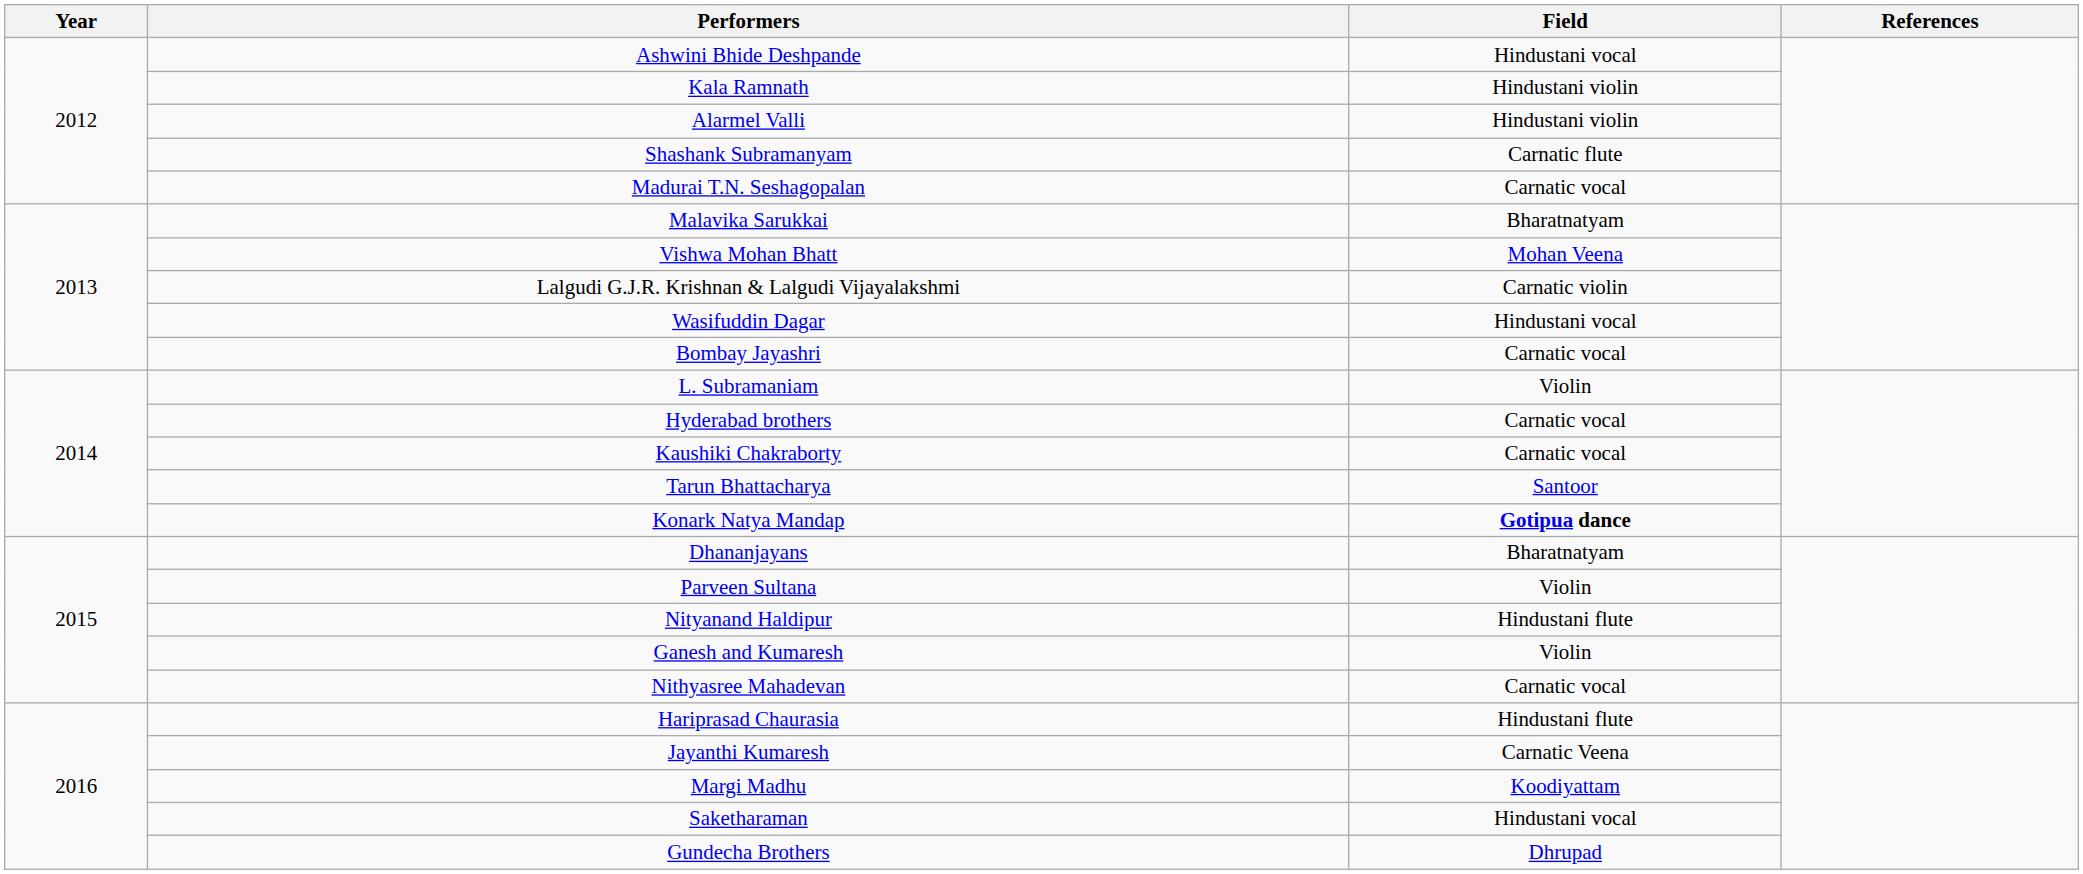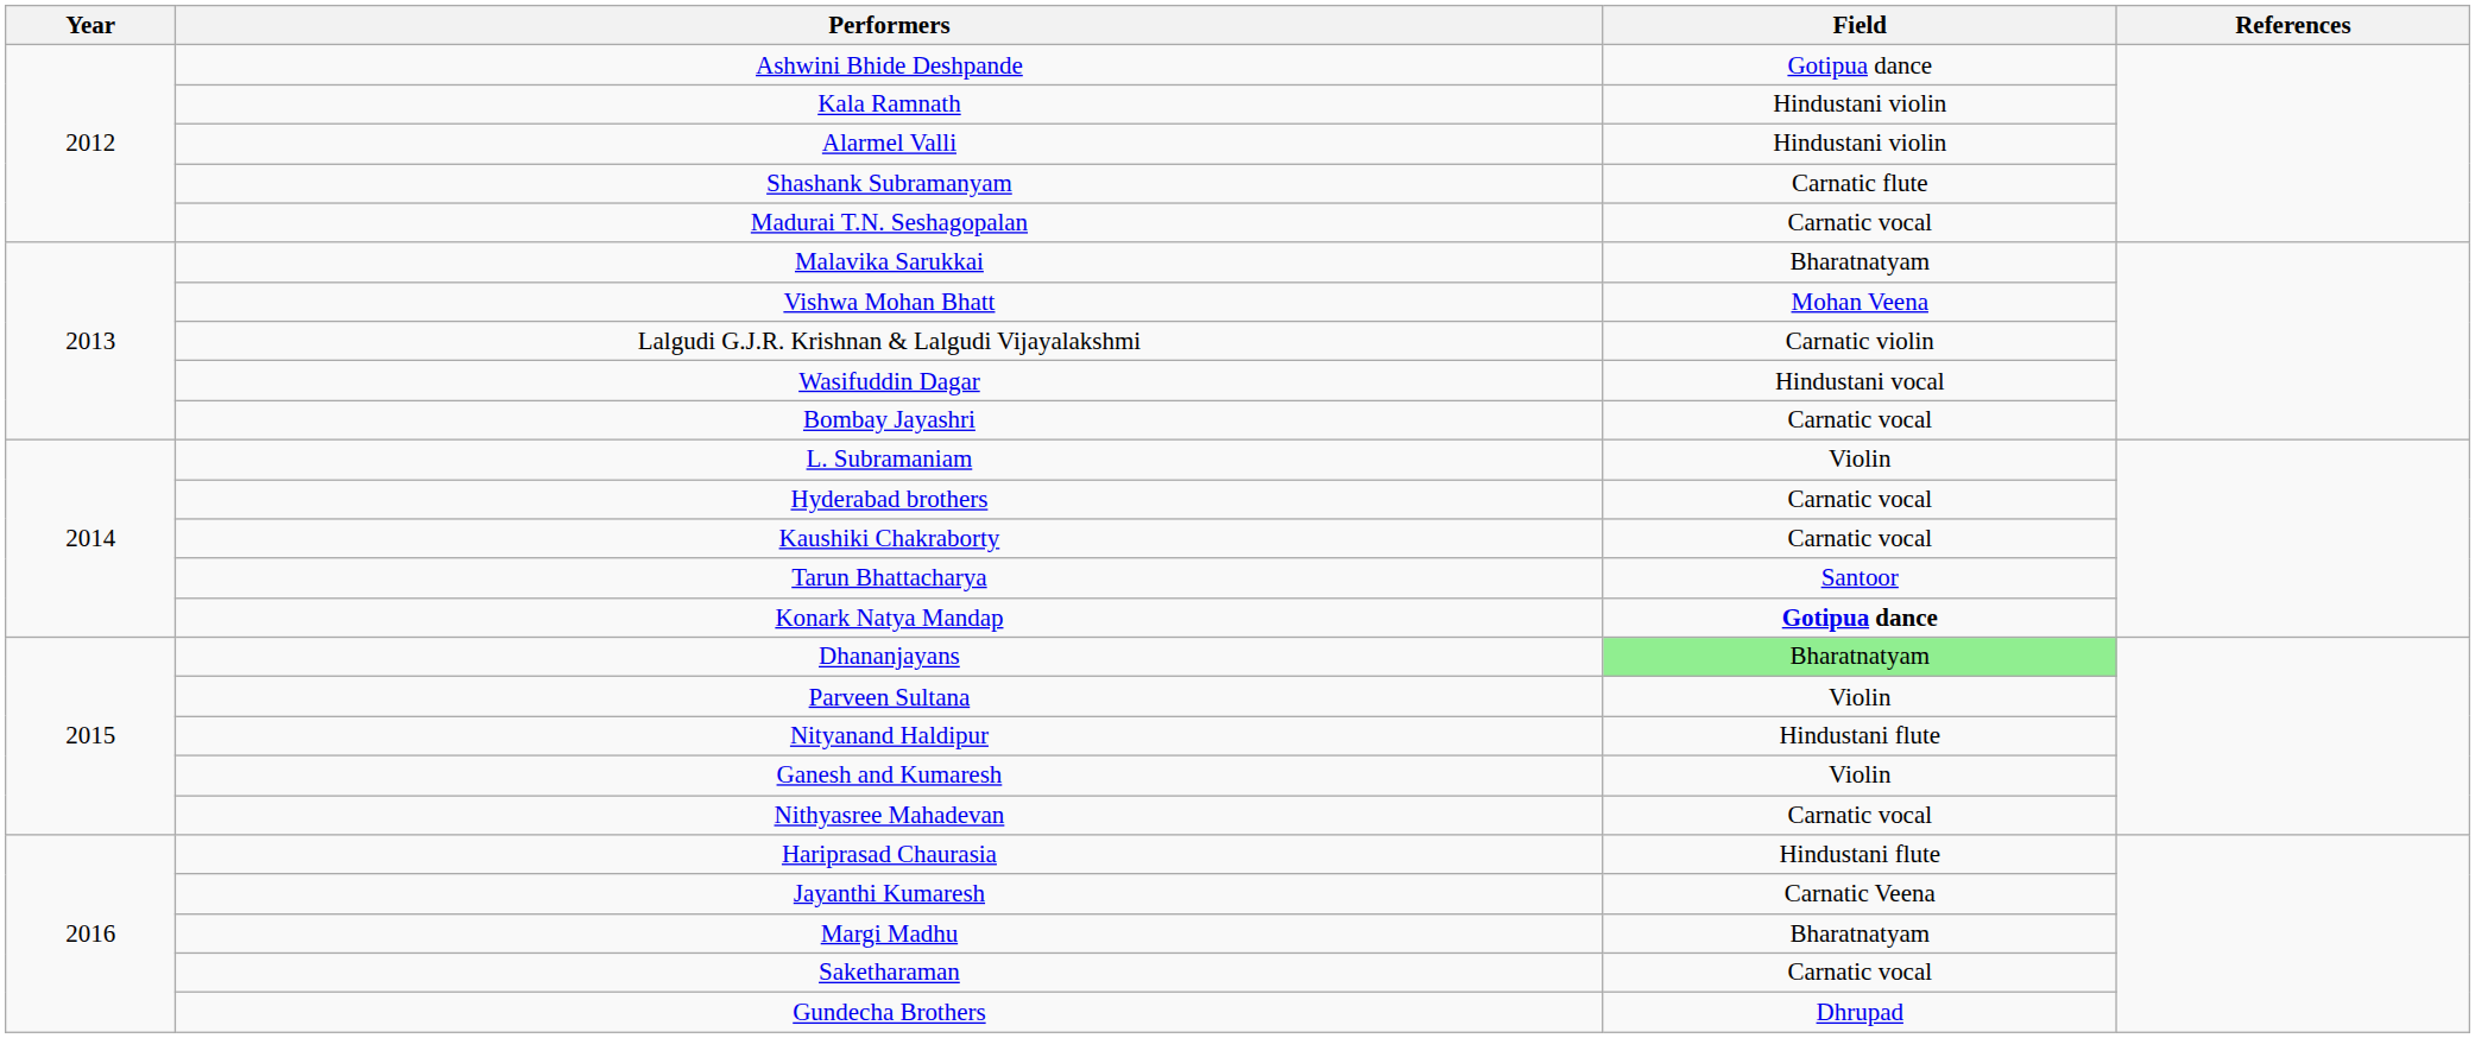Ashwini Bhide Deshpande | Field: Hindustani vocal -> Gotipua dance
Dhananjayans | Field: no background -> lightgreen background
Margi Madhu | Field: Koodiyattam -> Bharatnatyam
Saketharaman | Field: Hindustani vocal -> Carnatic vocal
